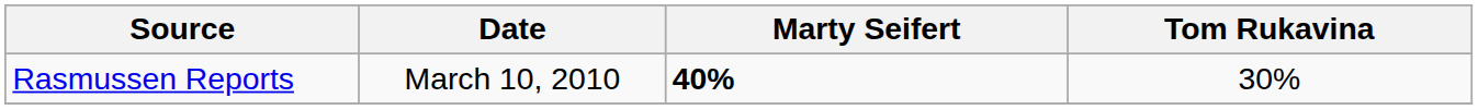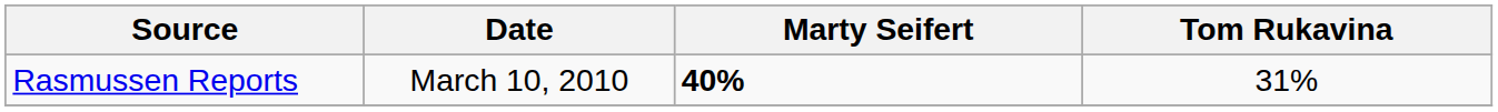Rasmussen Reports | Tom Rukavina: 30% -> 31%
